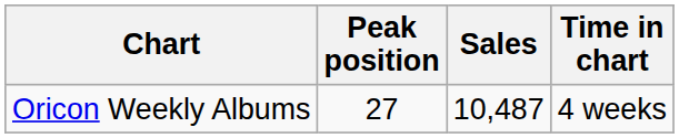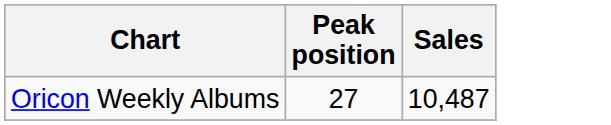- column: Time in chart | 4 weeks
